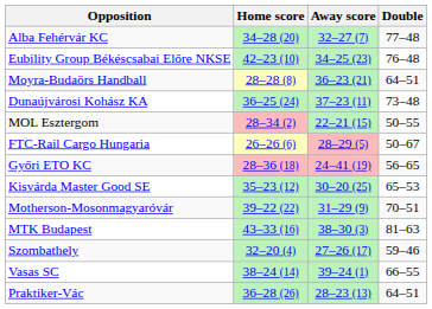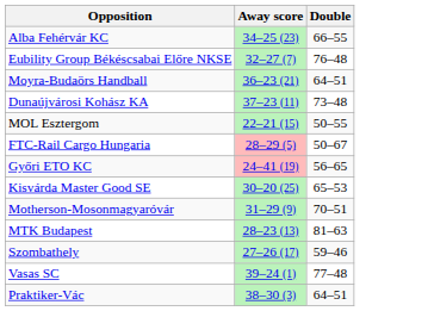- column: Home score | 34–28 (20) | 42–23 (10) | 28–28 (8) | 36–25 (24) | 28–34 (2) | 26–26 (6) | 28–36 (18) | 35–23 (12) | 39–22 (22) | 43–33 (16) | 32–20 (4) | 38–24 (14) | 36–28 (26)
Alba Fehérvár KC | Away score: 32–27 (7) -> 34–25 (23)
Alba Fehérvár KC | Double: 77–48 -> 66–55
Eubility Group Békéscsabai Előre NKSE | Away score: 34–25 (23) -> 32–27 (7)
MTK Budapest | Away score: 38–30 (3) -> 28–23 (13)
Vasas SC | Double: 66–55 -> 77–48
Praktiker-Vác | Away score: 28–23 (13) -> 38–30 (3)
